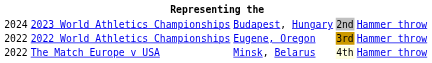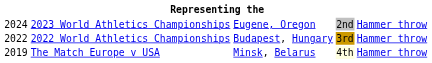2023 World Athletics Championships | column 3: Budapest, Hungary -> Eugene, Oregon
2022 World Athletics Championships | column 3: Eugene, Oregon -> Budapest, Hungary
The Match Europe v USA | column 1: 2022 -> 2019
